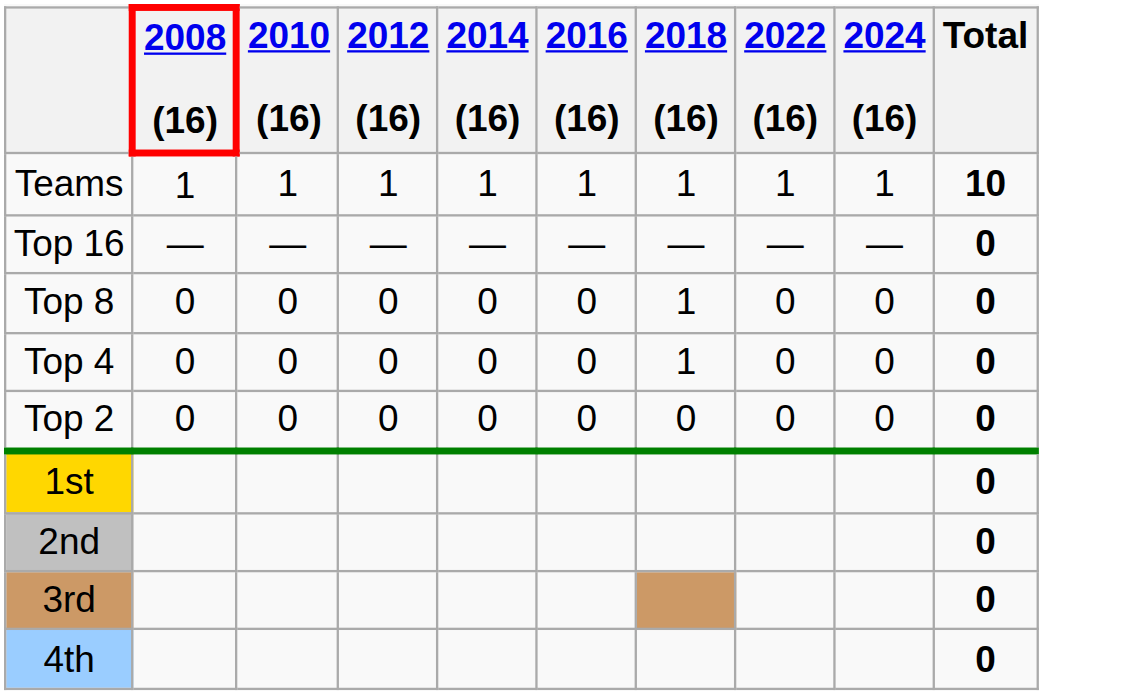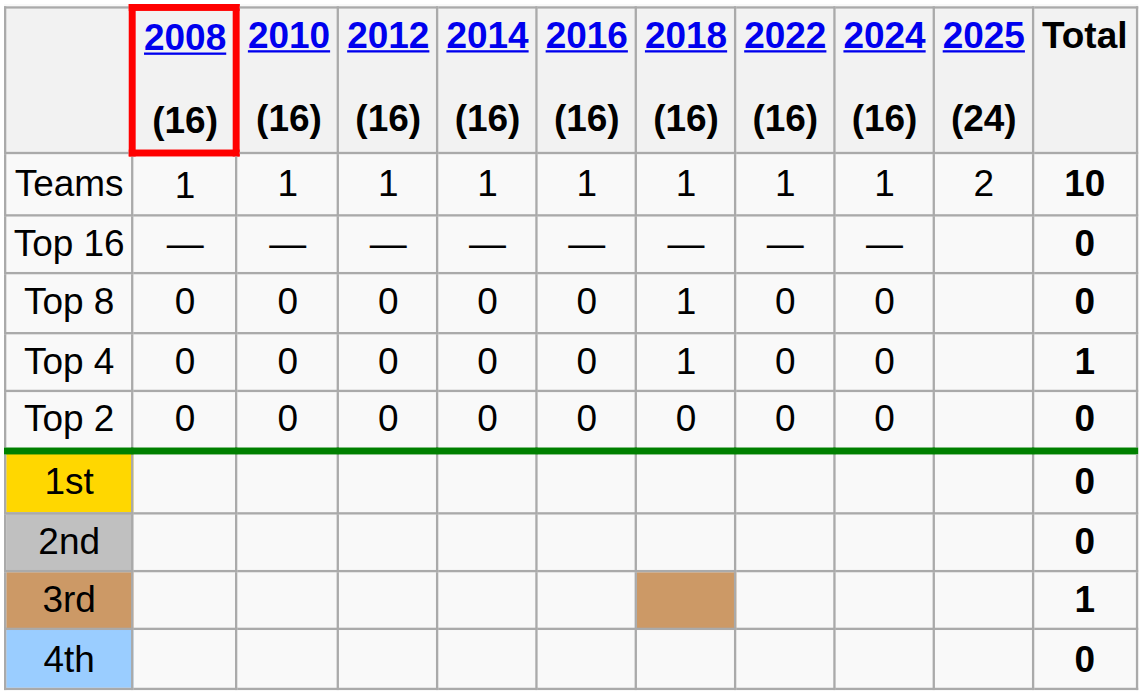+ column: 2025 (24) | 2
Top 4 | Total: 0 -> 1
3rd | Total: 0 -> 1
